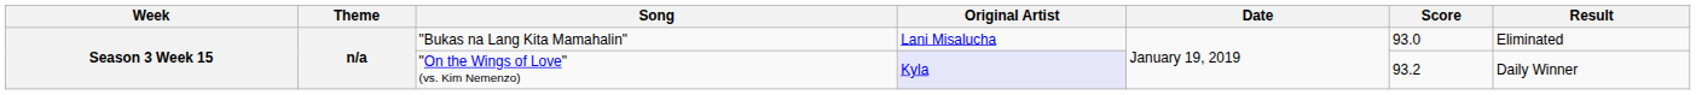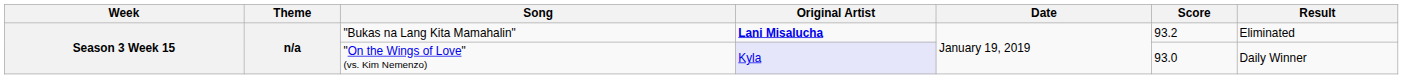"Bukas na Lang Kita Mamahalin" | Original Artist: normal -> bold
"Bukas na Lang Kita Mamahalin" | Score: 93.0 -> 93.2
"On the Wings of Love" (vs. Kim Nemenzo) | Score: 93.2 -> 93.0
